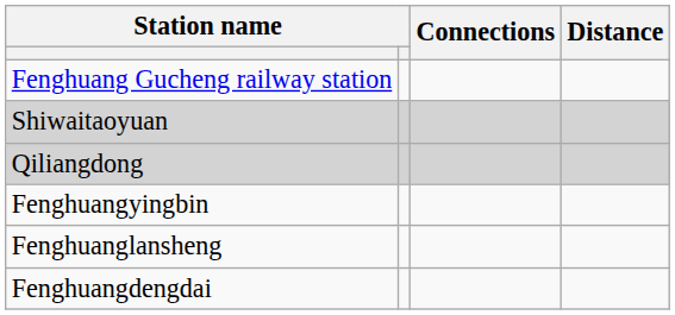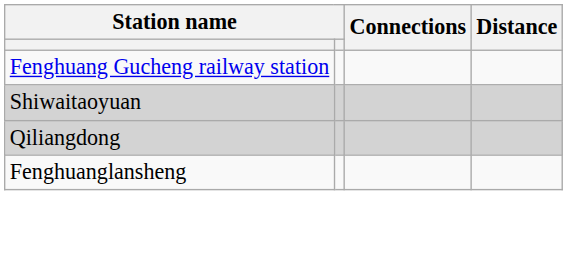- row: Fenghuangyingbin
- row: Fenghuangdengdai
